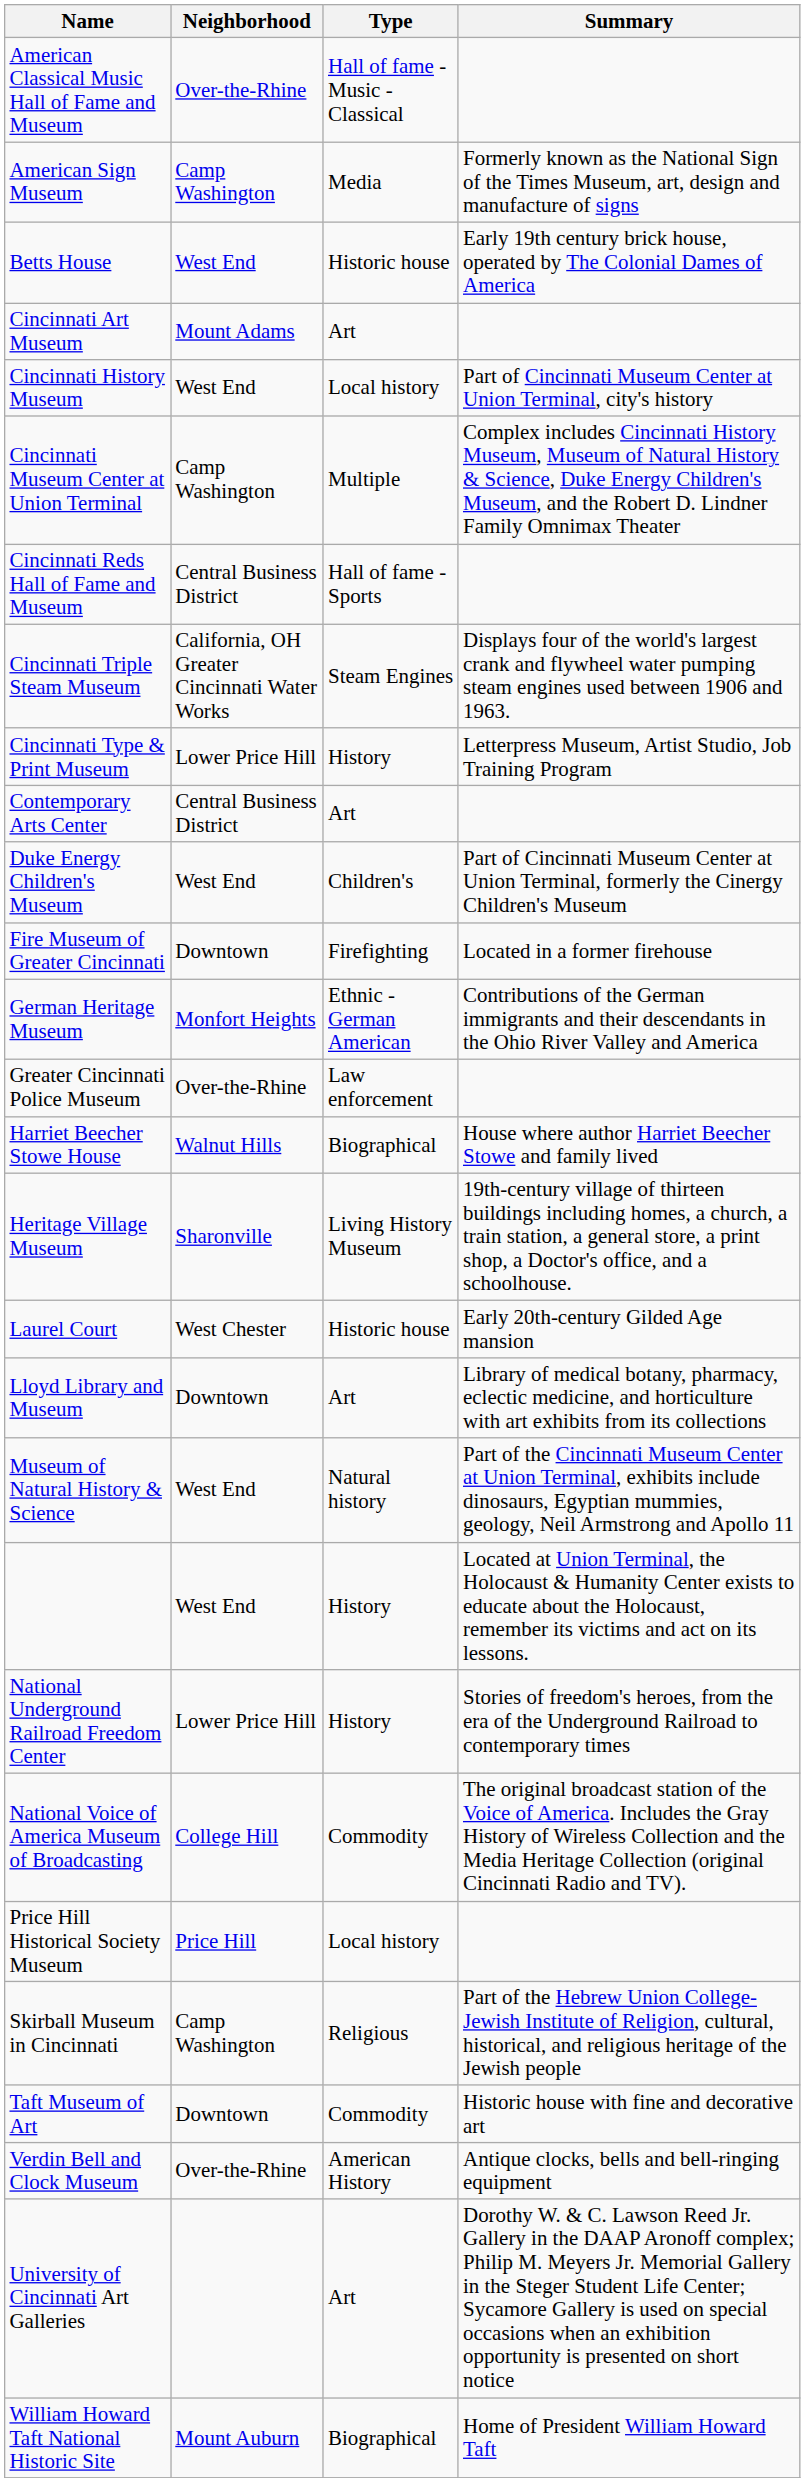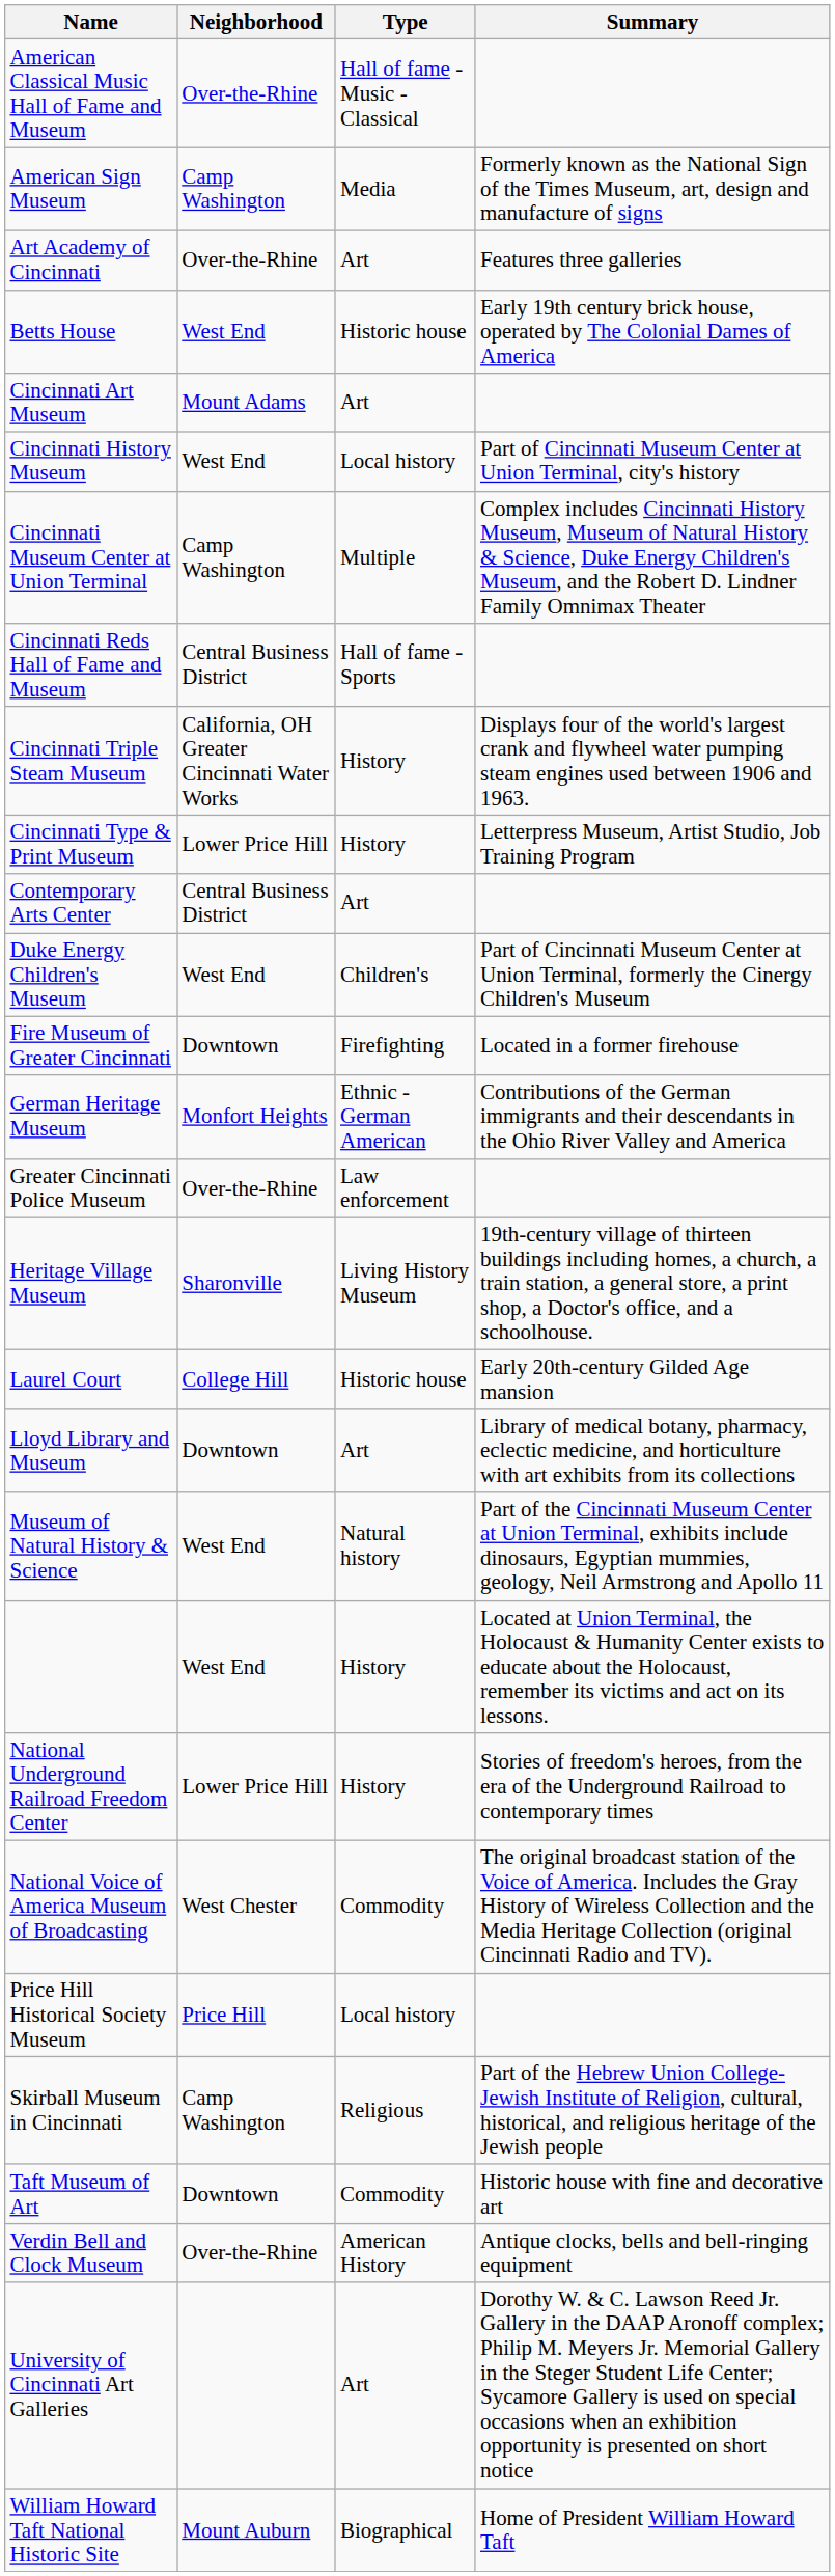+ row: Art Academy of Cincinnati | Over-the-Rhine | Art | Features three galleries
Cincinnati Triple Steam Museum | Type: Steam Engines -> History
- row: Harriet Beecher Stowe House | Walnut Hills | Biographical | House where author Harriet Beecher Stowe and family lived
Laurel Court | Neighborhood: West Chester -> College Hill
National Voice of America Museum of Broadcasting | Neighborhood: College Hill -> West Chester
